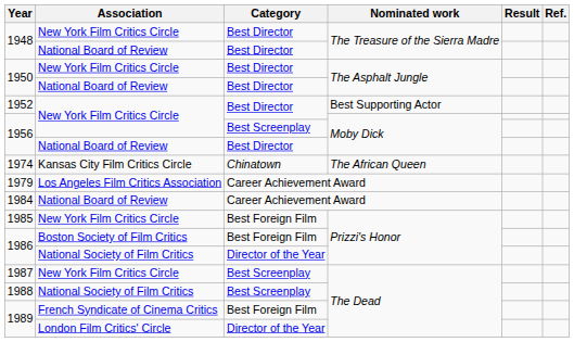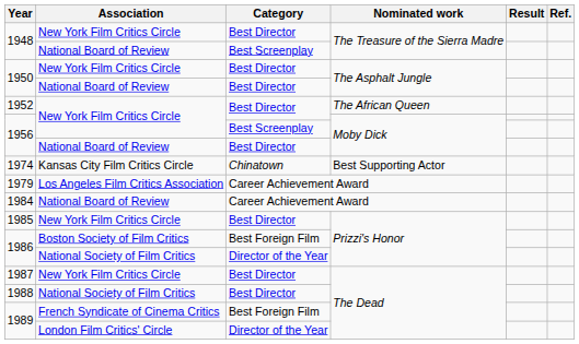1948 / National Board of Review | Category: Best Director -> Best Screenplay
1952 | Nominated work: Best Supporting Actor -> The African Queen
1974 | Nominated work: The African Queen -> Best Supporting Actor
1985 | Category: Best Foreign Film -> Best Director
1987 | Category: Best Screenplay -> Best Director
1988 | Category: Best Screenplay -> Best Director
